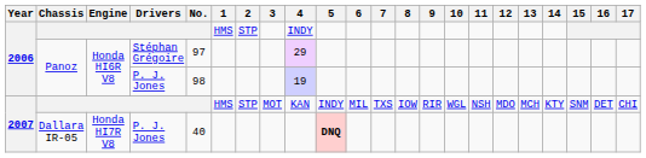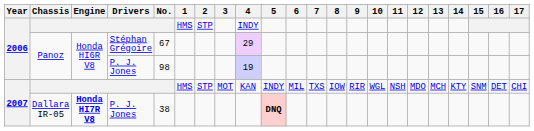Panoz / Stéphan Grégoire | No.: 97 -> 67
Dallara IR-05 | Engine: normal -> bold
Dallara IR-05 | No.: 40 -> 38
